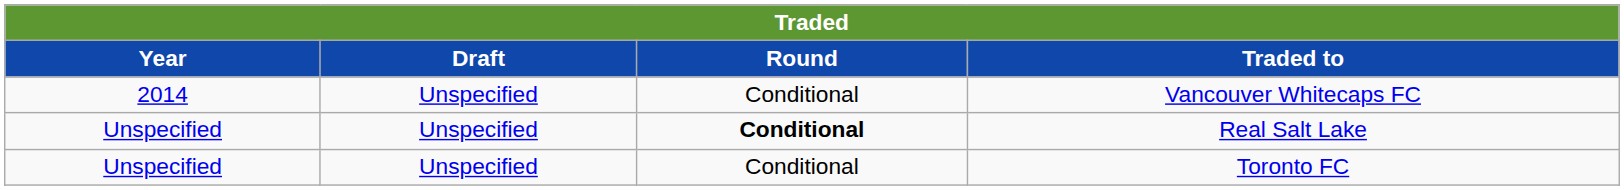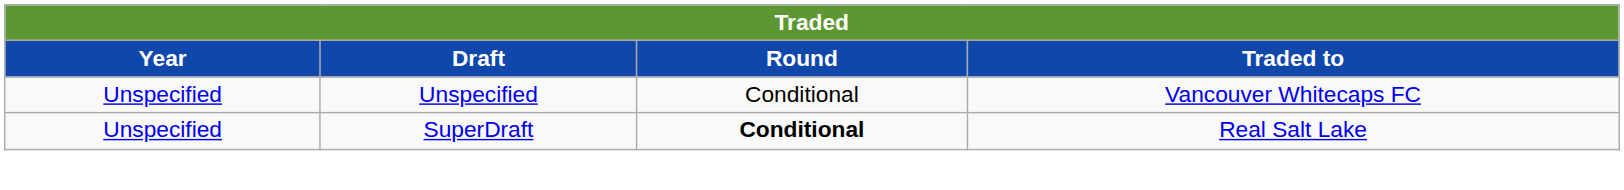Vancouver Whitecaps FC | Year: 2014 -> Unspecified
Real Salt Lake | Draft: Unspecified -> SuperDraft
- row: Unspecified | Unspecified | Conditional | Toronto FC
